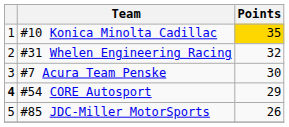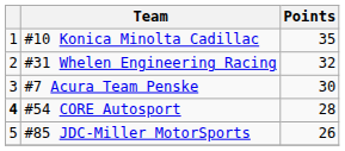#10 Konica Minolta Cadillac | Points: gold background -> no background
#54 CORE Autosport | Points: 29 -> 28
